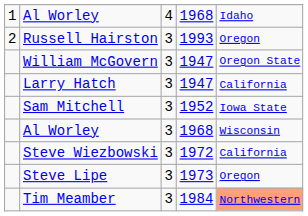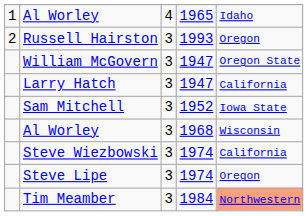1 / Al Worley | column 4: 1968 -> 1965
Steve Wiezbowski | column 4: 1972 -> 1974
Steve Lipe | column 4: 1973 -> 1974
